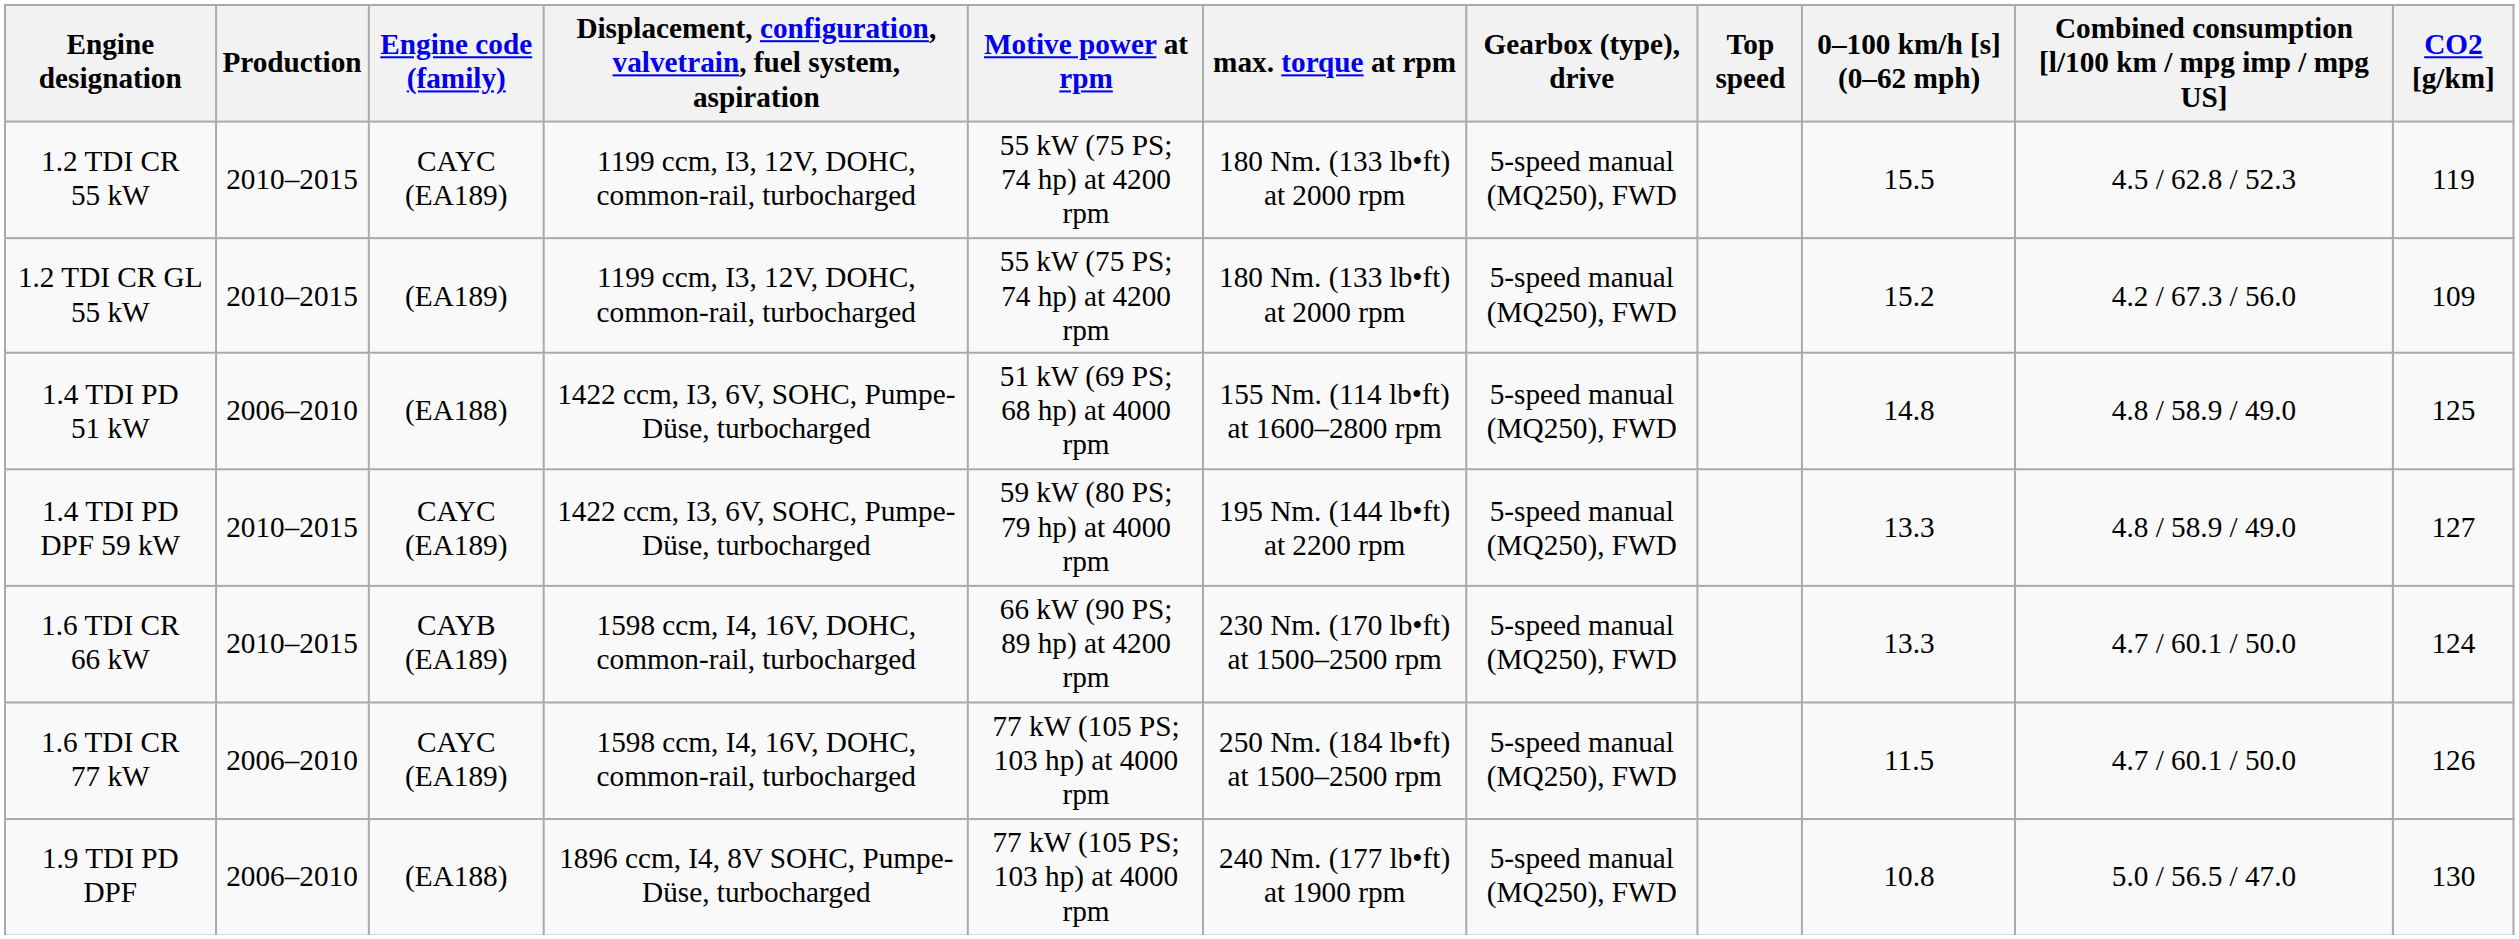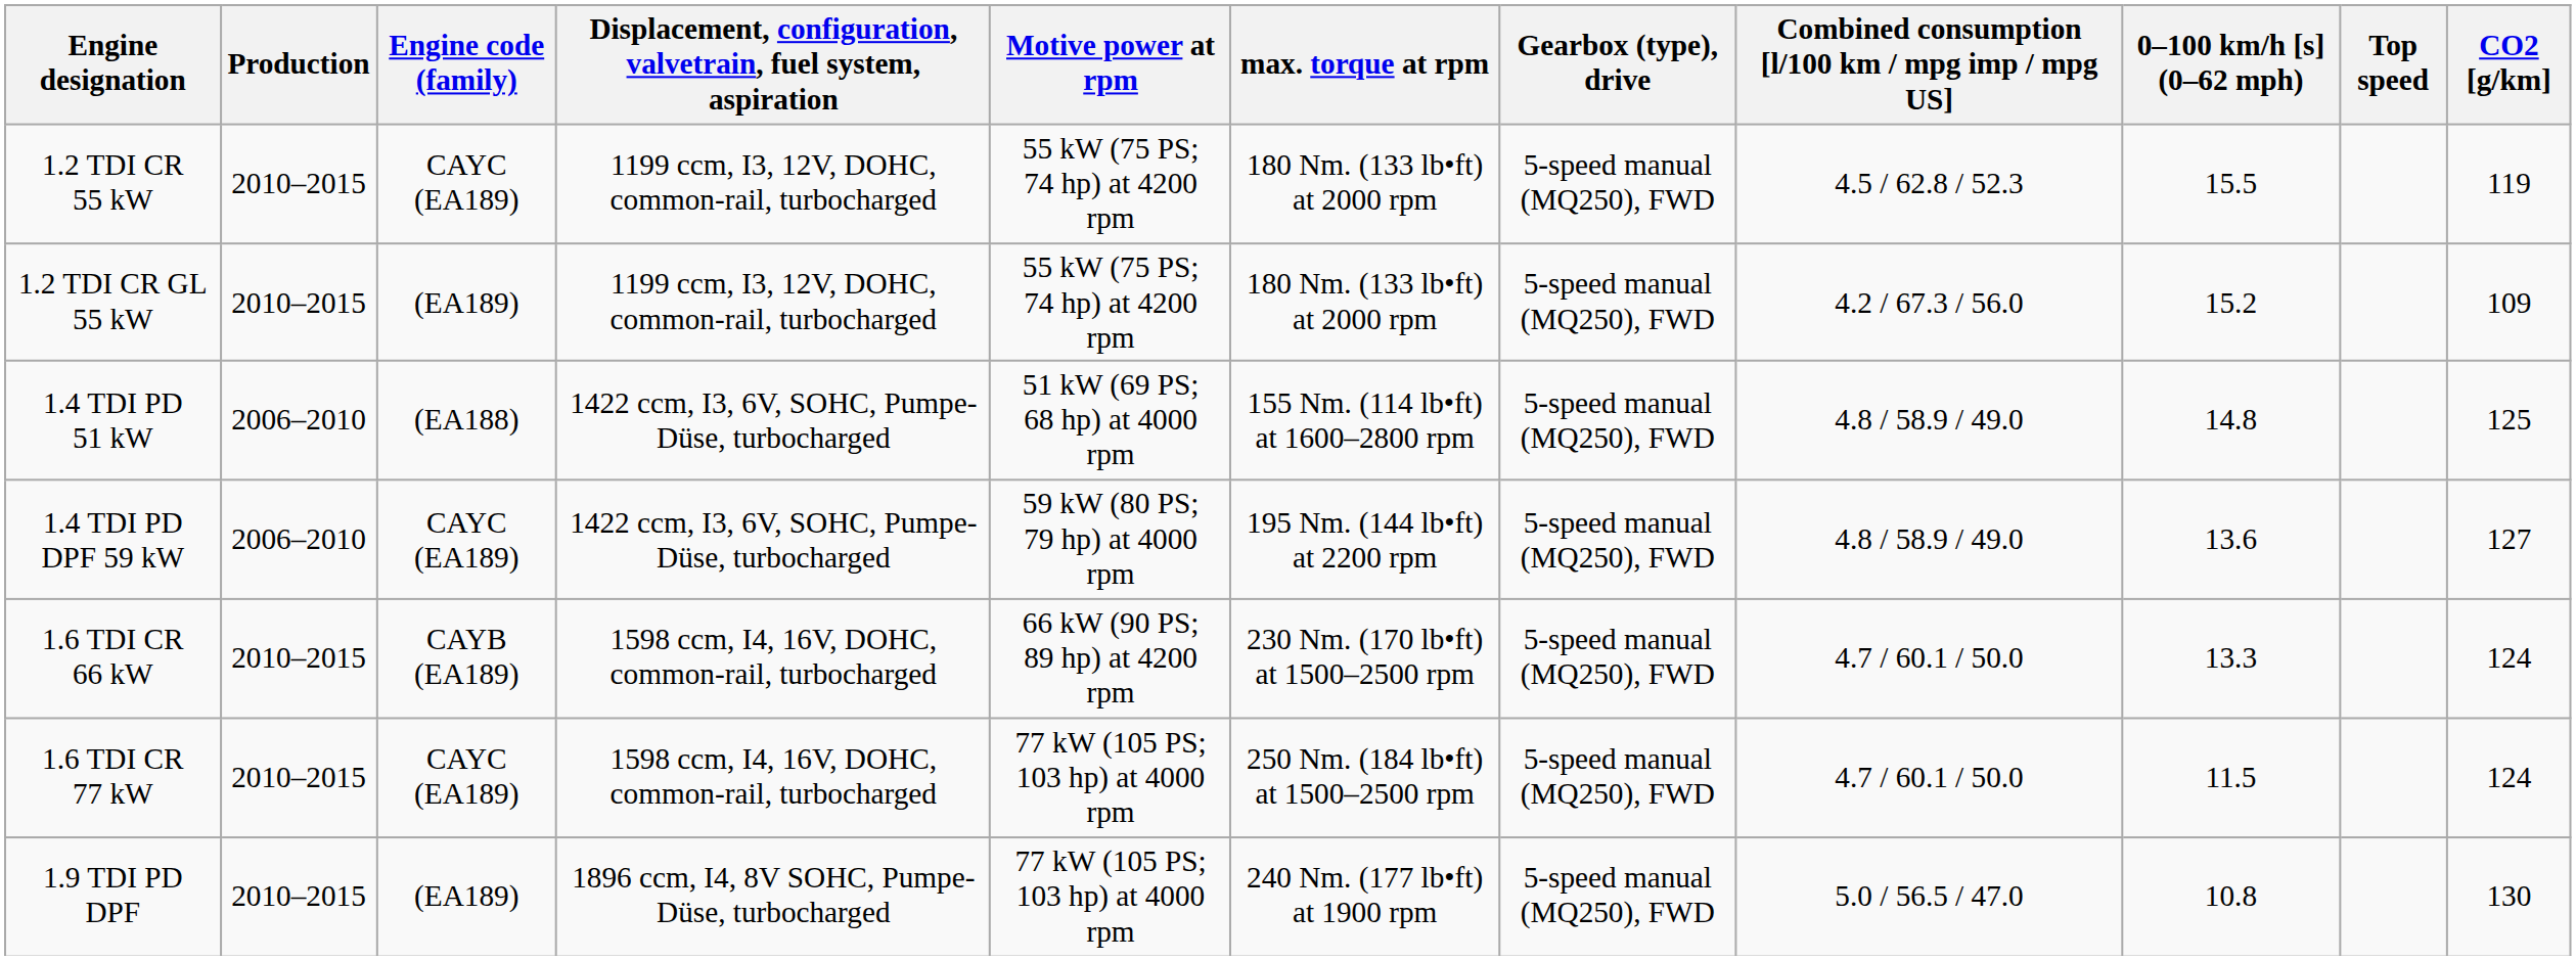columns swapped: Top speed <-> Combined consumption [l/100 km / mpg imp / mpg US]
1.4 TDI PD DPF 59 kW | Production: 2010–2015 -> 2006–2010
1.4 TDI PD DPF 59 kW | 0–100 km/h [s] (0–62 mph): 13.3 -> 13.6
1.6 TDI CR 77 kW | Production: 2006–2010 -> 2010–2015
1.6 TDI CR 77 kW | CO2 [g/km]: 126 -> 124
1.9 TDI PD DPF | Production: 2006–2010 -> 2010–2015
1.9 TDI PD DPF | Engine code (family): (EA188) -> (EA189)
